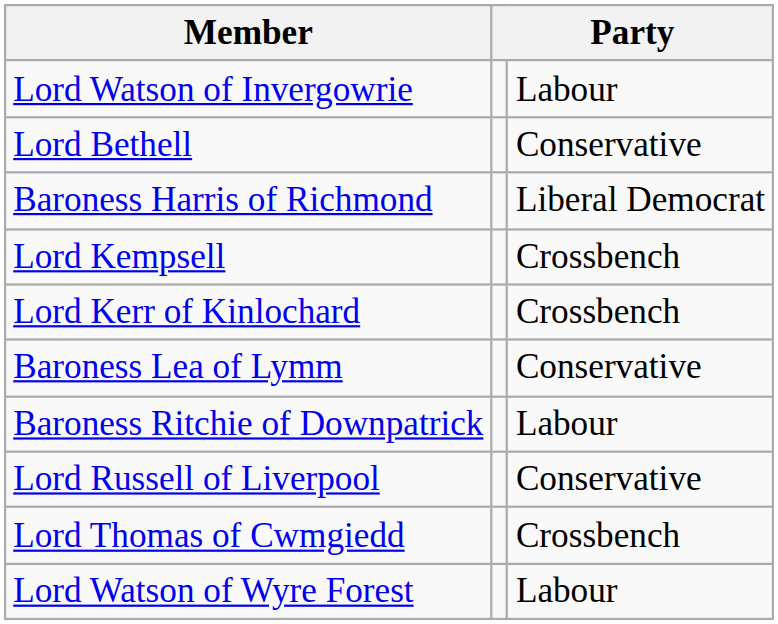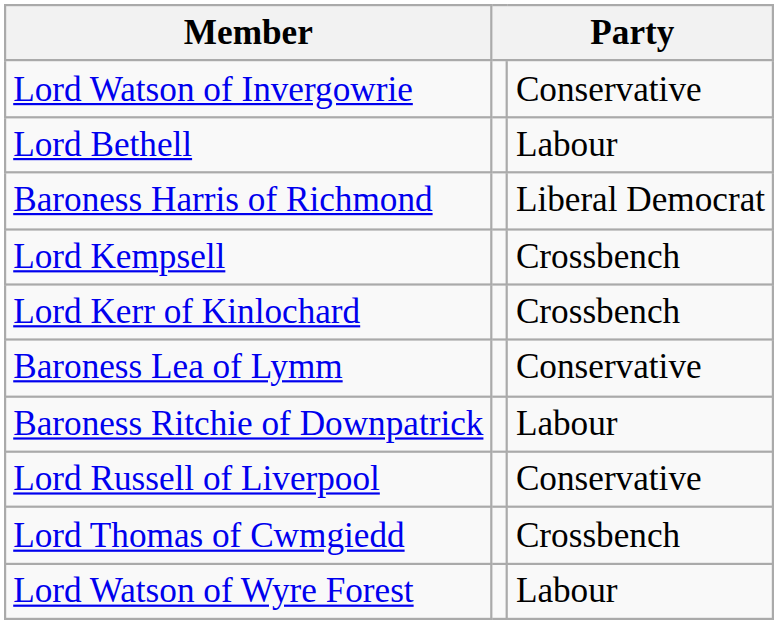Lord Watson of Invergowrie | column 3: Labour -> Conservative
Lord Bethell | column 3: Conservative -> Labour
